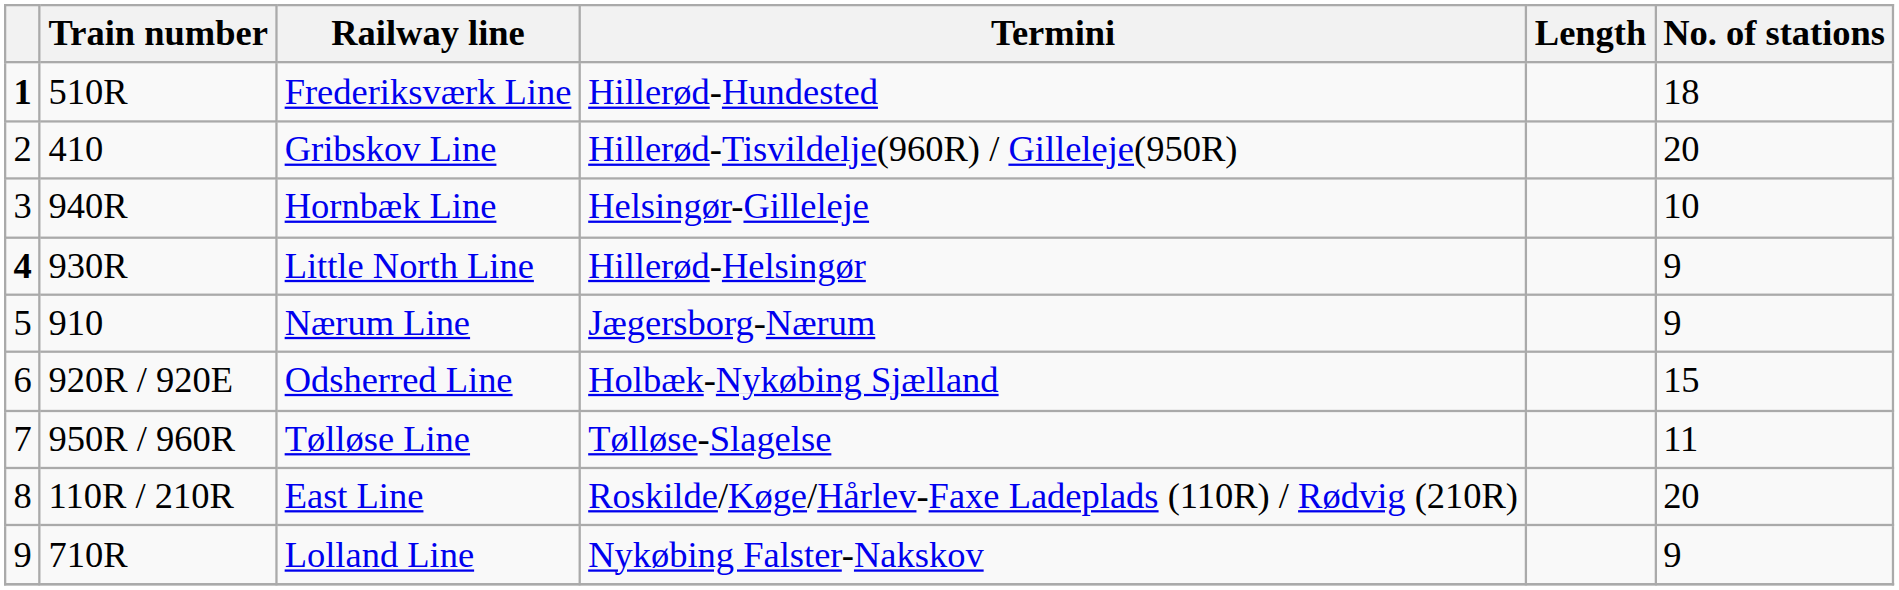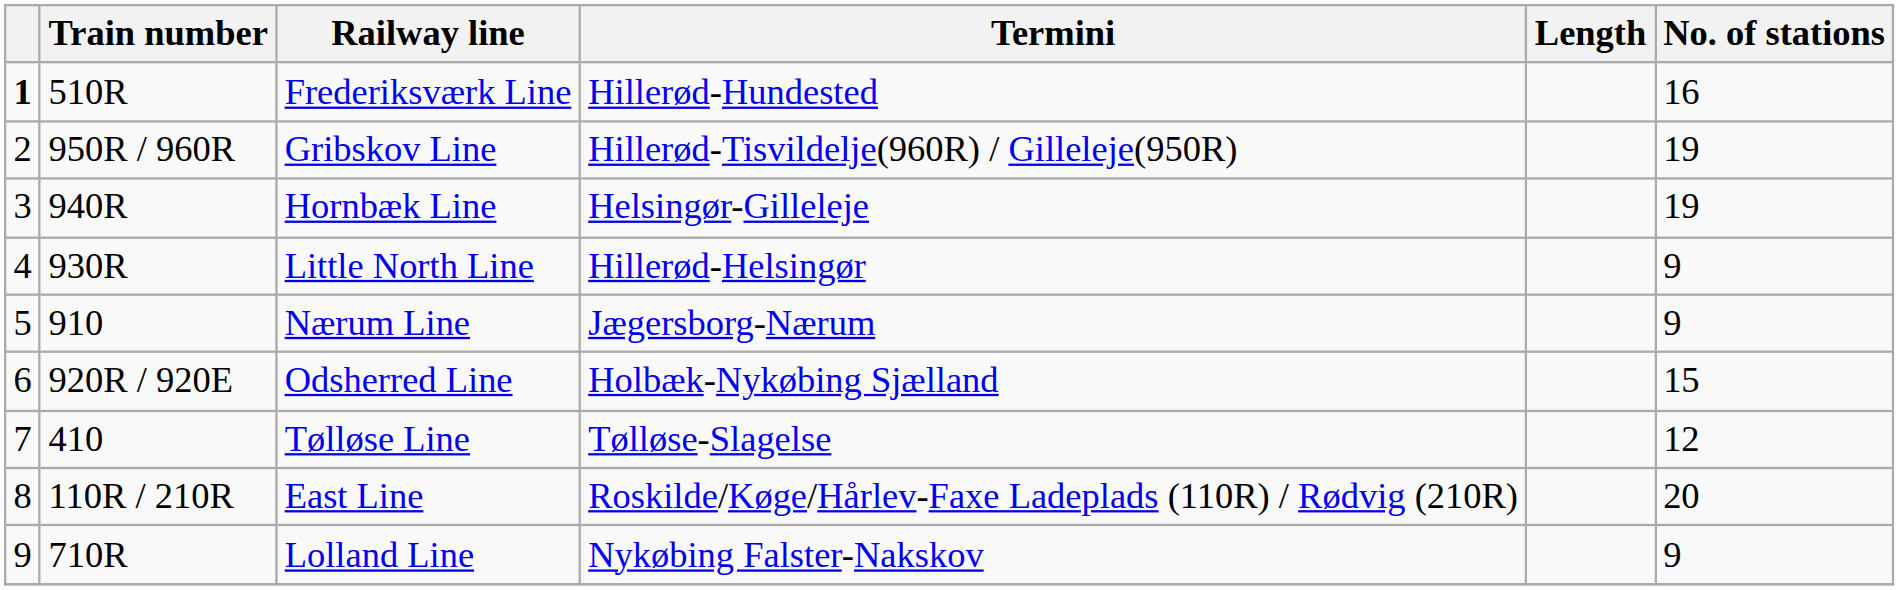Frederiksværk Line | No. of stations: 18 -> 16
Gribskov Line | Train number: 410 -> 950R / 960R
Gribskov Line | No. of stations: 20 -> 19
Hornbæk Line | No. of stations: 10 -> 19
Little North Line | column 1: bold -> normal
Tølløse Line | Train number: 950R / 960R -> 410
Tølløse Line | No. of stations: 11 -> 12
